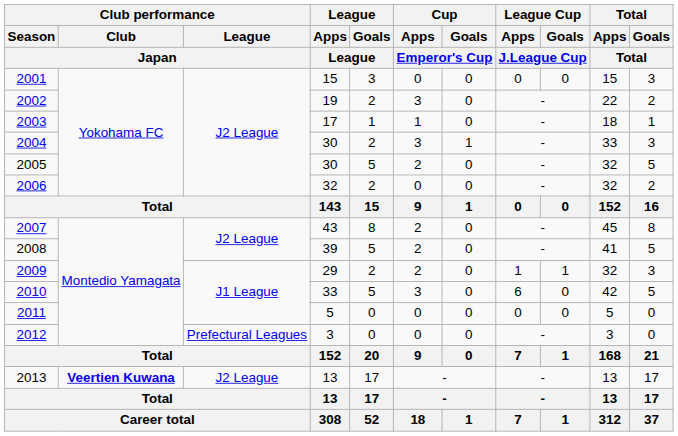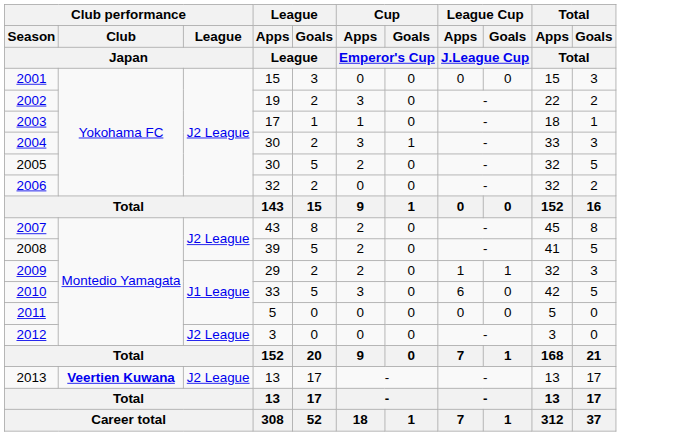2012 | Club performance / League / Japan: Prefectural Leagues -> J2 League
